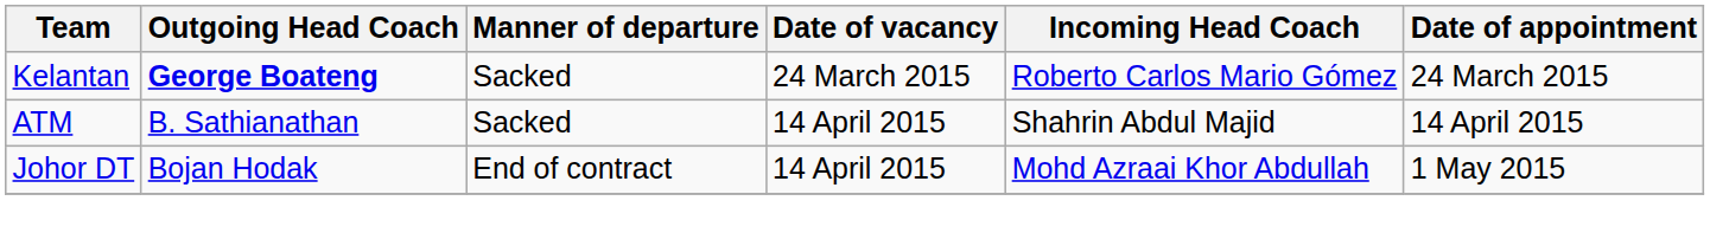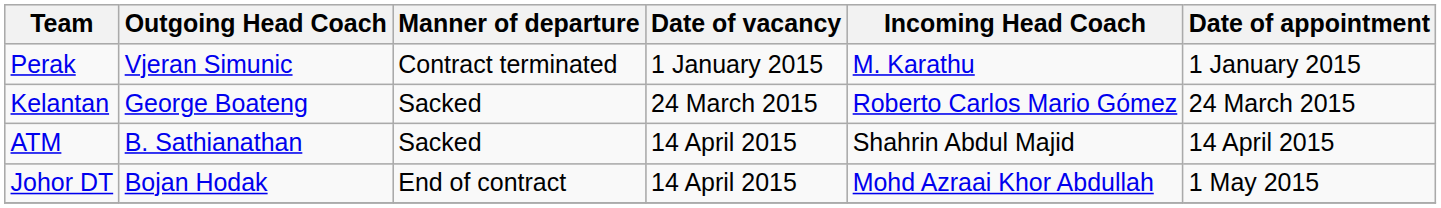+ row: Perak | Vjeran Simunic | Contract terminated | 1 January 2015 | M. Karathu | 1 January 2015
Kelantan | Outgoing Head Coach: bold -> normal
